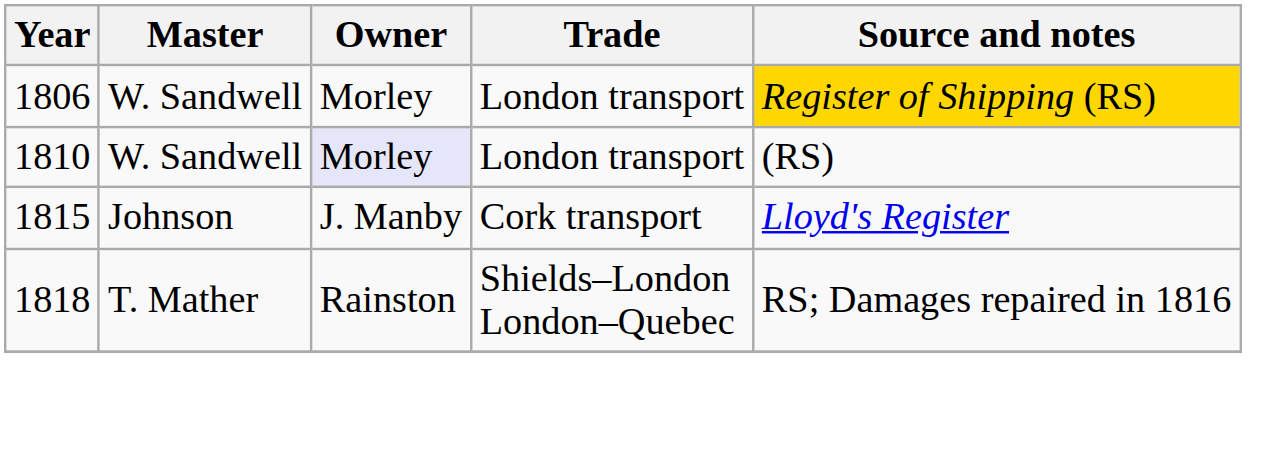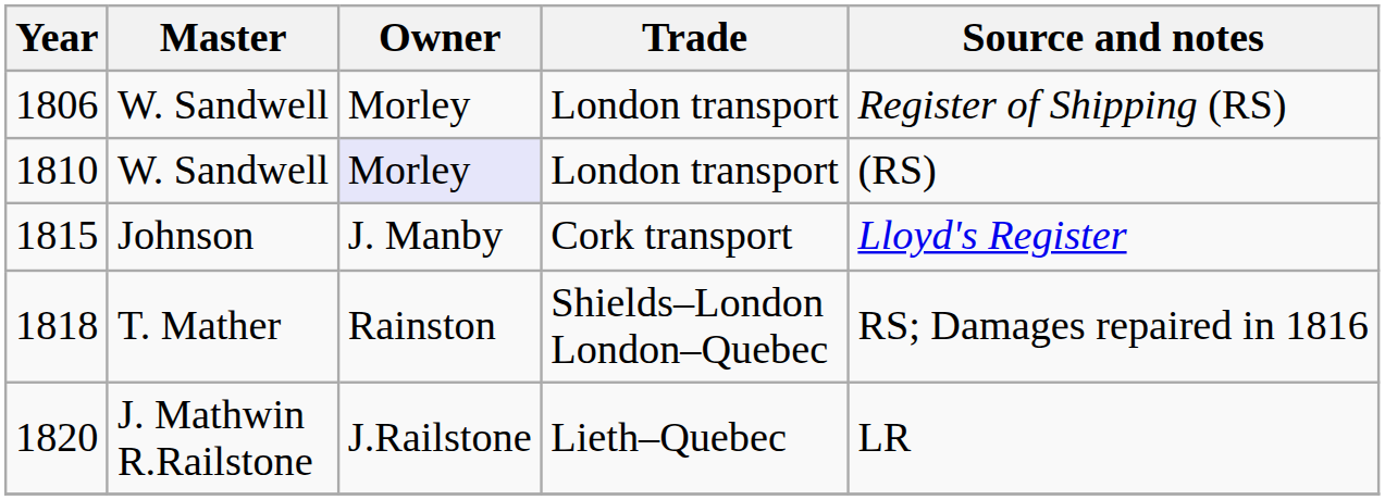1806 | Source and notes: gold background -> no background
+ row: 1820 | J. Mathwin R.Railstone | J.Railstone | Lieth–Quebec | LR
